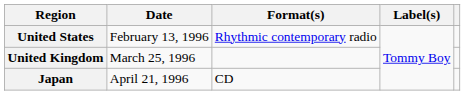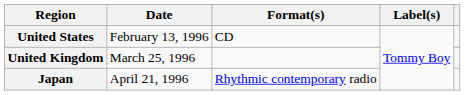United States | Format(s): Rhythmic contemporary radio -> CD
Japan | Format(s): CD -> Rhythmic contemporary radio
